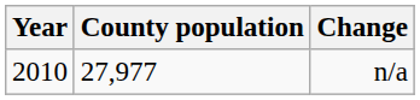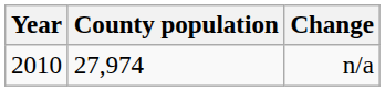n/a | County population: 27,977 -> 27,974
